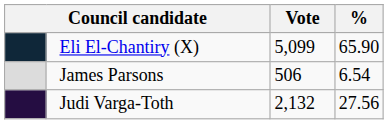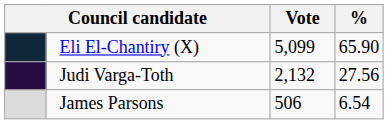rows swapped: Judi Varga-Toth <-> James Parsons
